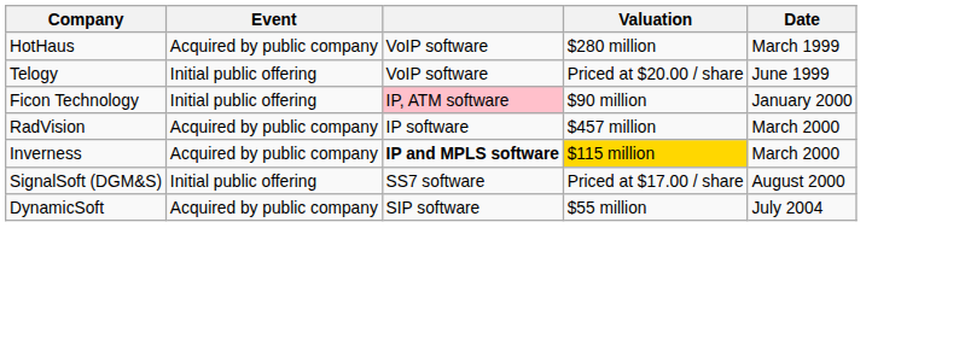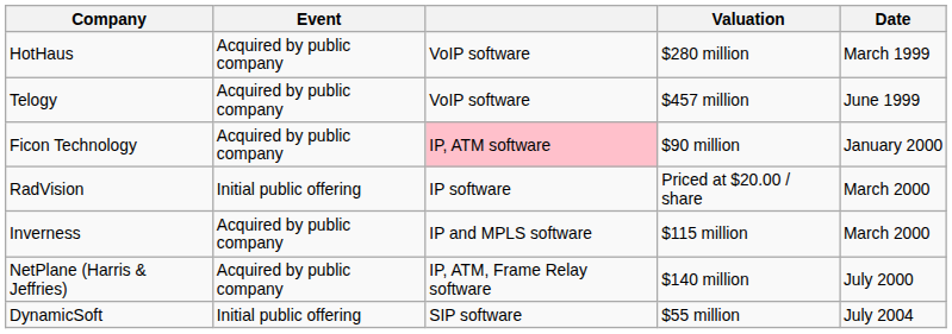Telogy | Event: Initial public offering -> Acquired by public company
Telogy | Valuation: Priced at $20.00 / share -> $457 million
Ficon Technology | Event: Initial public offering -> Acquired by public company
RadVision | Event: Acquired by public company -> Initial public offering
RadVision | Valuation: $457 million -> Priced at $20.00 / share
Inverness | column 3: bold -> normal
Inverness | Valuation: gold background -> no background
+ row: NetPlane (Harris & Jeffries) | Acquired by public company | IP, ATM, Frame Relay software | $140 million | July 2000
- row: SignalSoft (DGM&S) | Initial public offering | SS7 software | Priced at $17.00 / share | August 2000
DynamicSoft | Event: Acquired by public company -> Initial public offering
